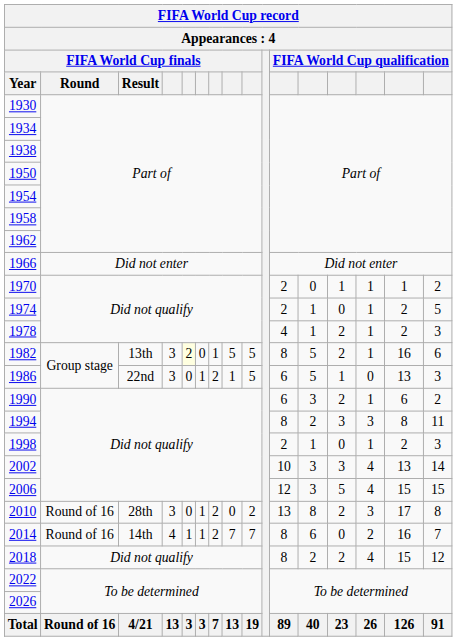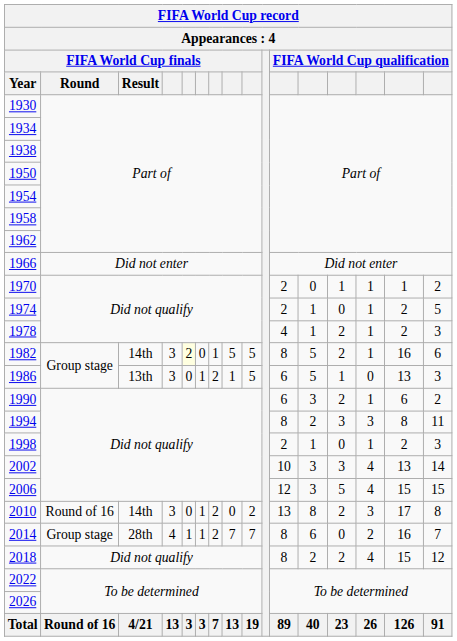1982 | FIFA World Cup finals / Result: 13th -> 14th
1986 | FIFA World Cup finals / Result: 22nd -> 13th
2010 | FIFA World Cup finals / Result: 28th -> 14th
2014 | FIFA World Cup finals / Round: Round of 16 -> Group stage
2014 | FIFA World Cup finals / Result: 14th -> 28th
